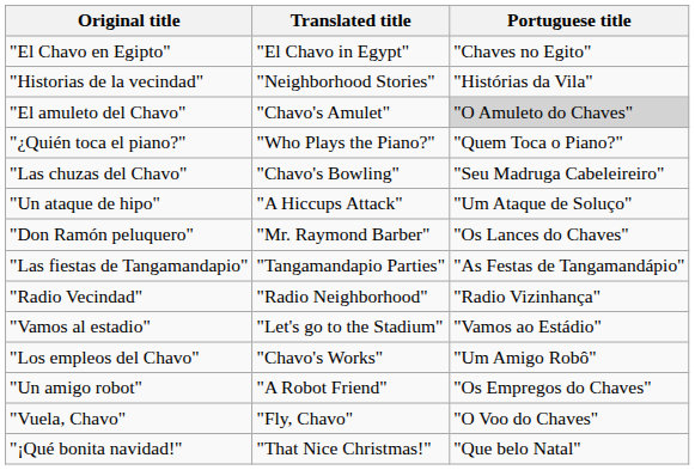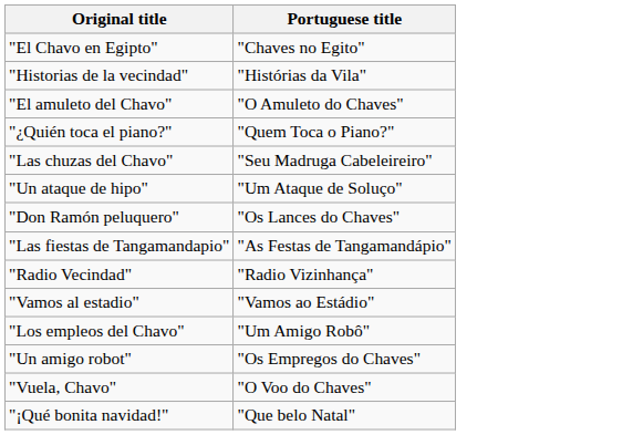- column: Translated title | "El Chavo in Egypt" | "Neighborhood Stories" | "Chavo's Amulet" | "Who Plays the Piano?" | "Chavo's Bowling" | "A Hiccups Attack" | "Mr. Raymond Barber" | "Tangamandapio Parties" | "Radio Neighborhood" | "Let's go to the Stadium" | "Chavo's Works" | "A Robot Friend" | "Fly, Chavo" | "That Nice Christmas!"
"El amuleto del Chavo" | Portuguese title: lightgrey background -> no background
